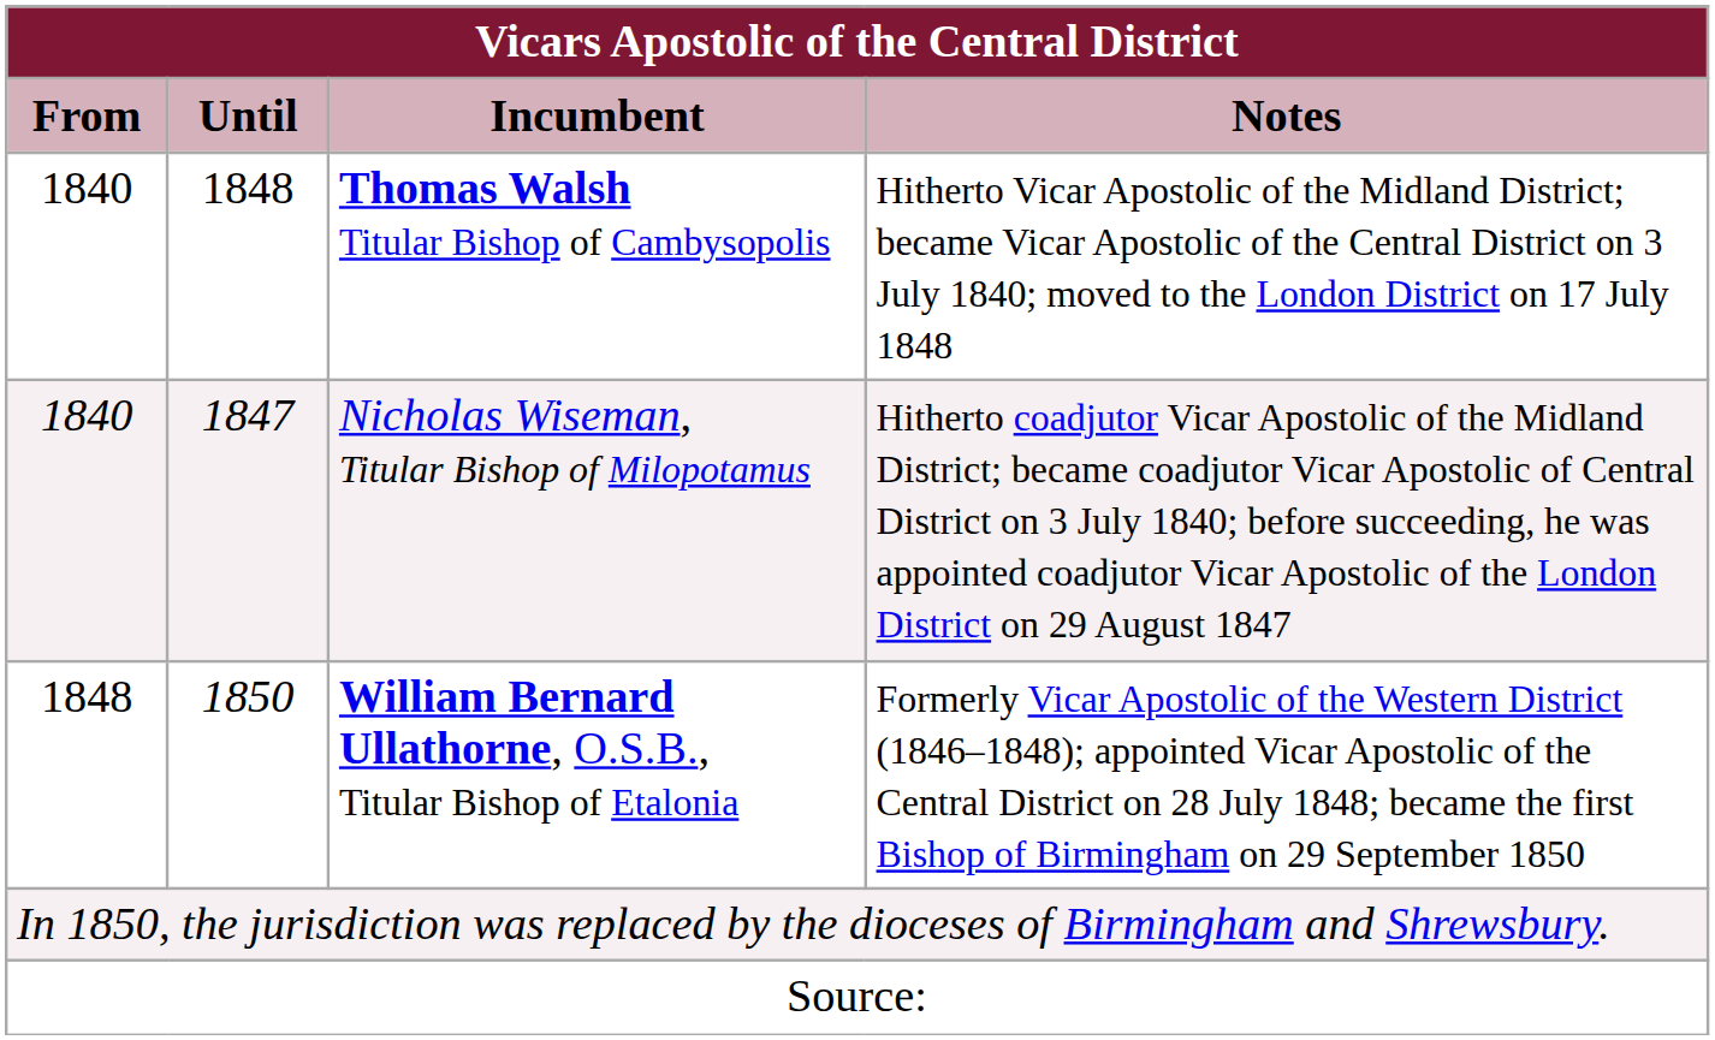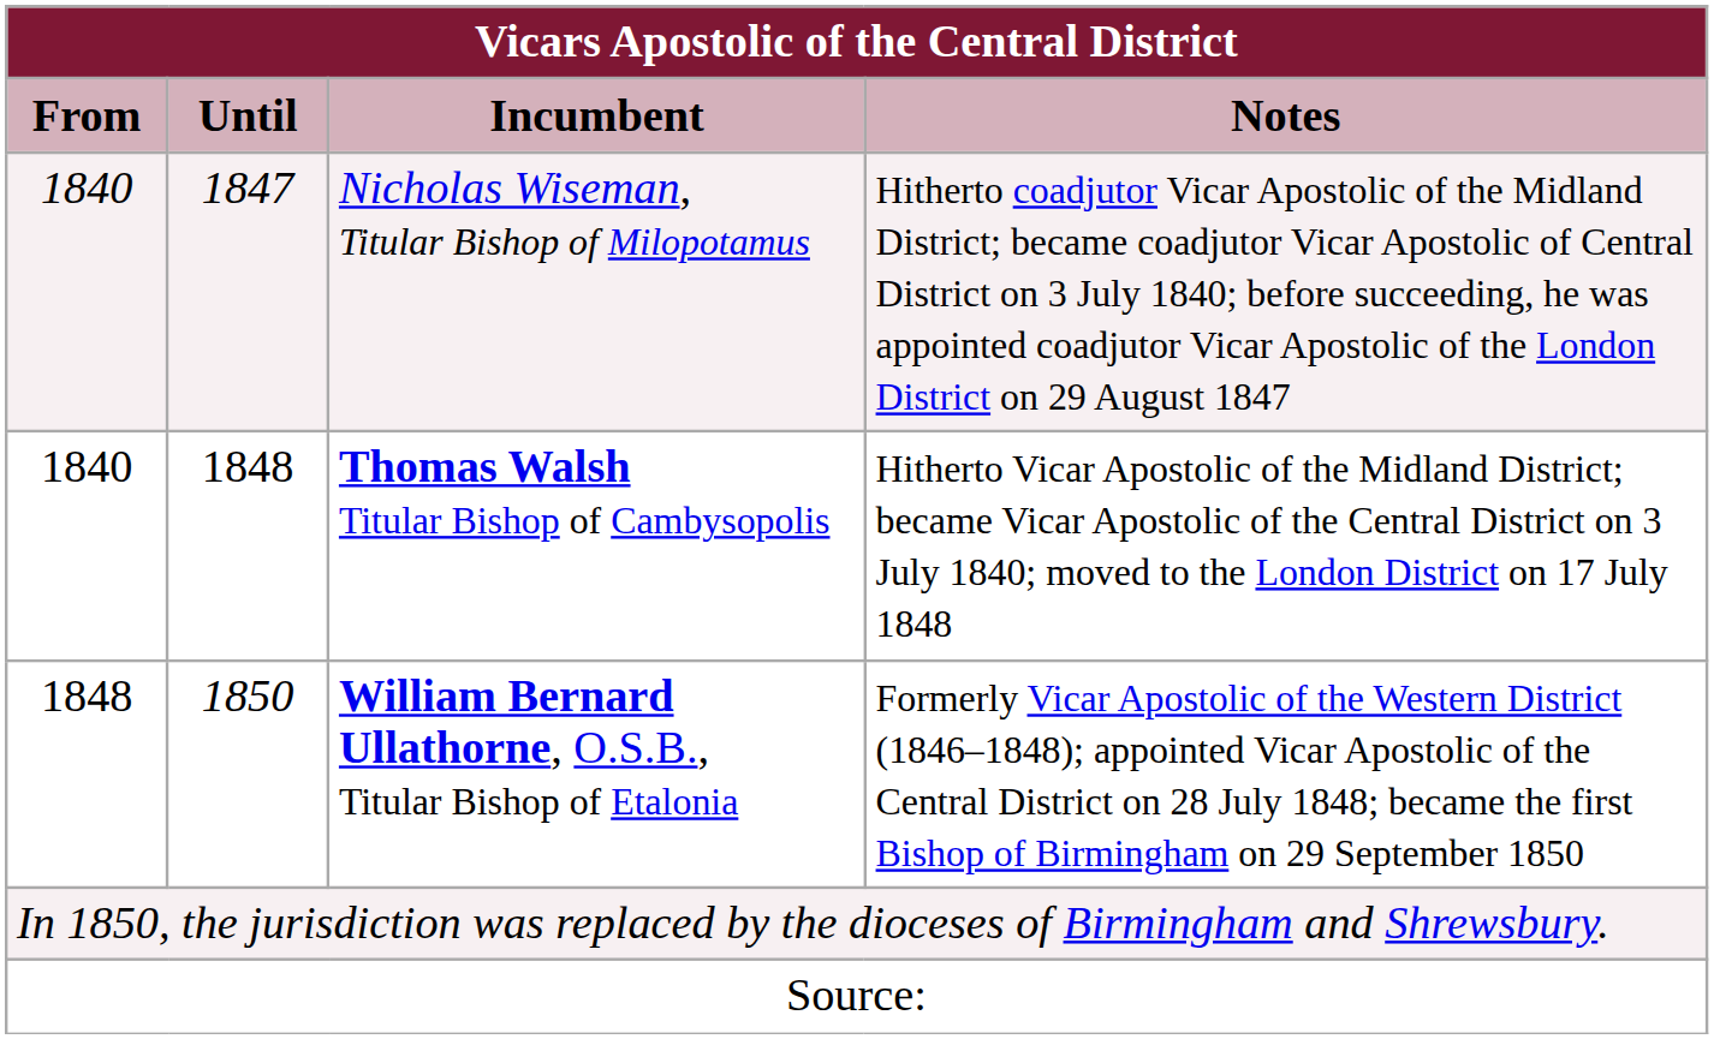rows swapped: Thomas Walsh Titular Bishop of Cambysopolis <-> Nicholas Wiseman, Titular Bishop of Milopotamus
